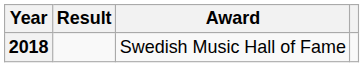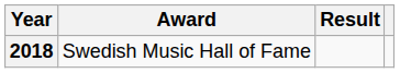columns swapped: Award <-> Result
